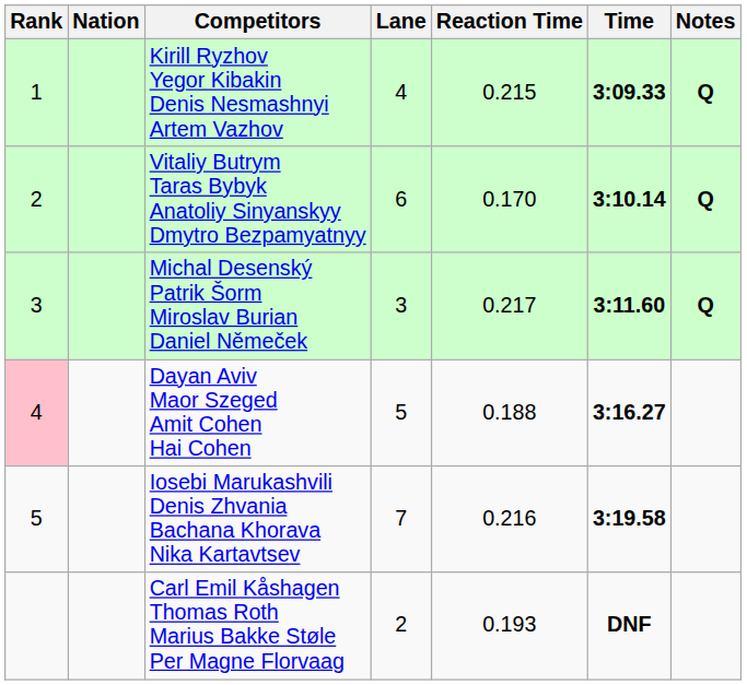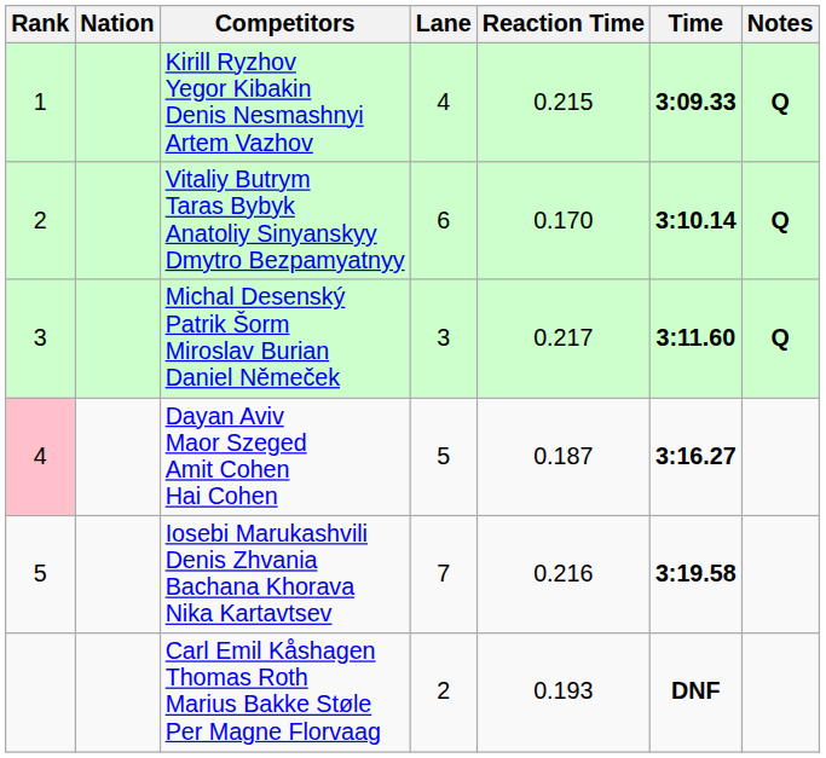Dayan Aviv Maor Szeged Amit Cohen Hai Cohen | Reaction Time: 0.188 -> 0.187
